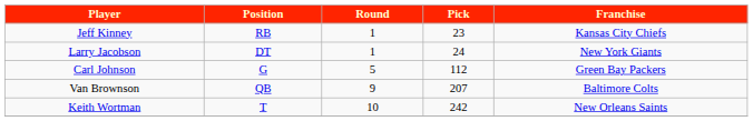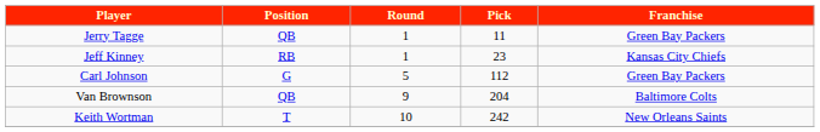+ row: Jerry Tagge | QB | 1 | 11 | Green Bay Packers
- row: Larry Jacobson | DT | 1 | 24 | New York Giants
Van Brownson | Pick: 207 -> 204
